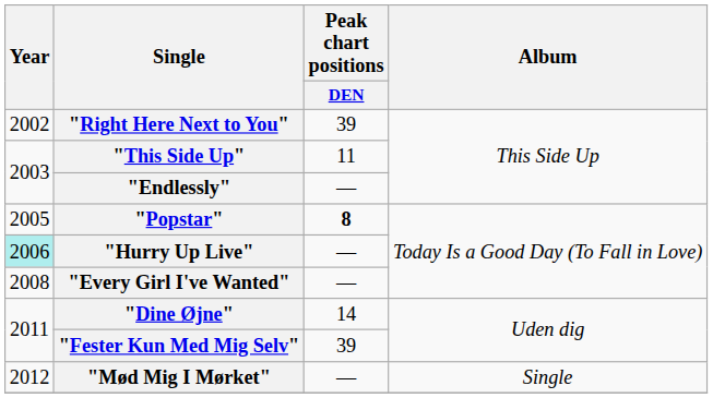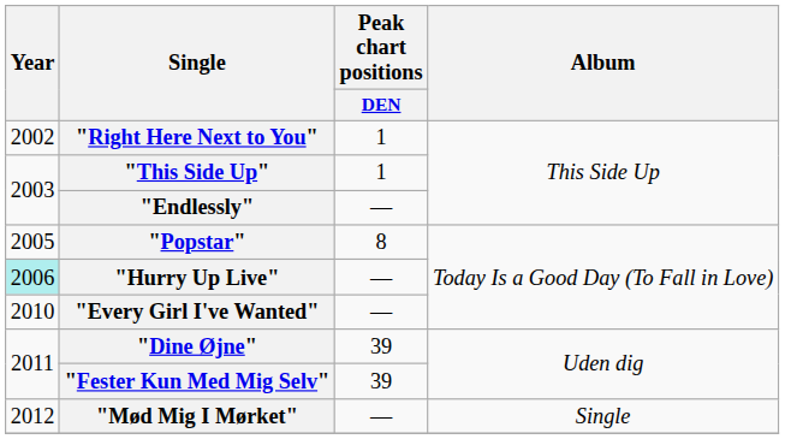"Right Here Next to You" | Peak chart positions / DEN: 39 -> 1
"This Side Up" | Peak chart positions / DEN: 11 -> 1
"Popstar" | Peak chart positions / DEN: bold -> normal
"Every Girl I've Wanted" | Year: 2008 -> 2010
"Dine Øjne" | Peak chart positions / DEN: 14 -> 39
